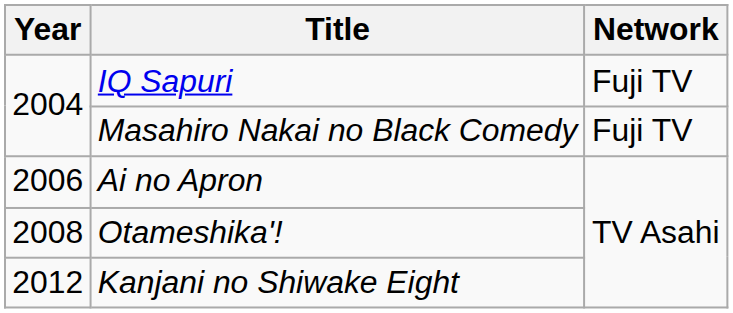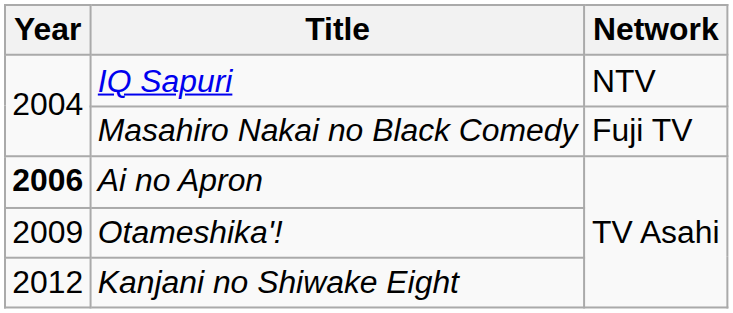IQ Sapuri | Network: Fuji TV -> NTV
Ai no Apron | Year: normal -> bold
Otameshika'! | Year: 2008 -> 2009
